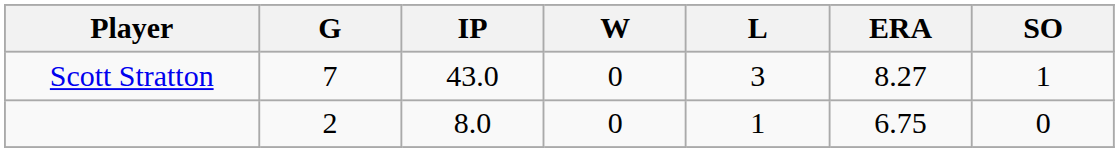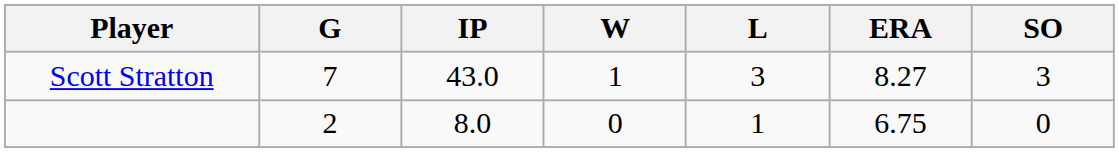Scott Stratton | W: 0 -> 1
Scott Stratton | SO: 1 -> 3
